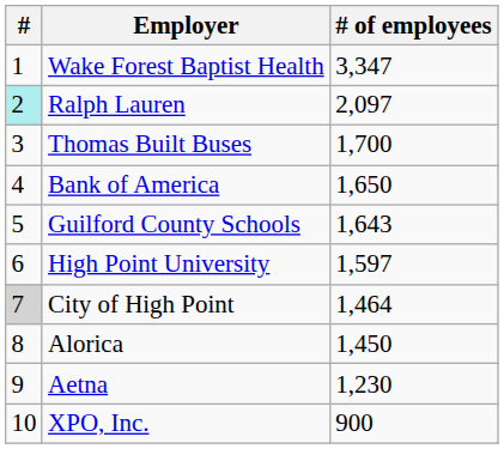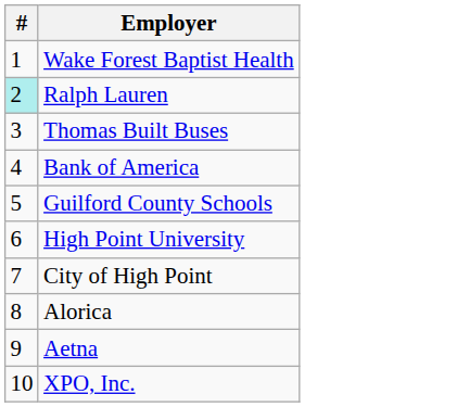- column: # of employees | 3,347 | 2,097 | 1,700 | 1,650 | 1,643 | 1,597 | 1,464 | 1,450 | 1,230 | 900
City of High Point | #: lightgrey background -> no background
